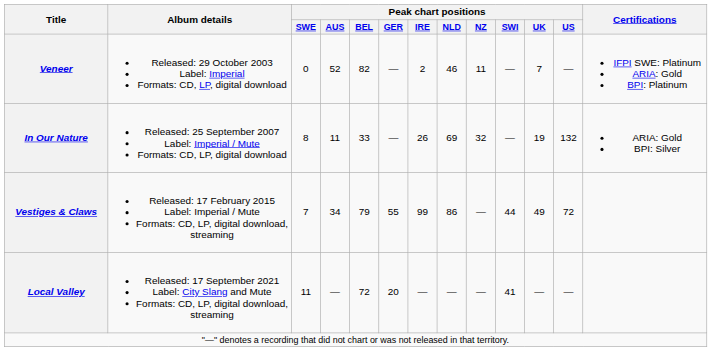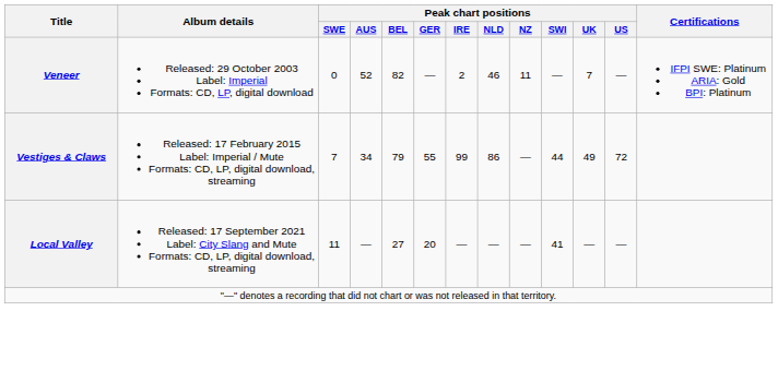- row: In Our Nature | Released: 25 September 2007 Label: Imperial / Mute Formats: CD, LP, digital download | 8 | 11 | 33 | — | 26 | 69 | 32 | — | 19 | 132 | ARIA: Gold BPI: Silver
Local Valley | Peak chart positions / BEL: 72 -> 27
